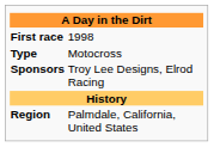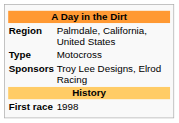rows swapped: Region <-> First race
